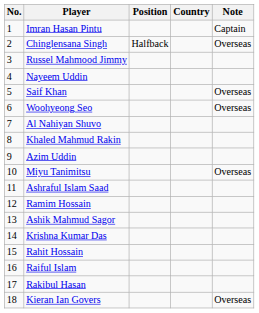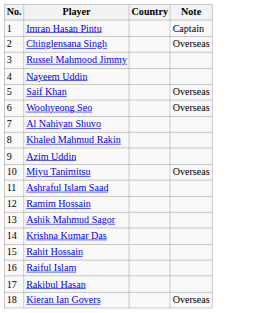- column: Position | Halfback
